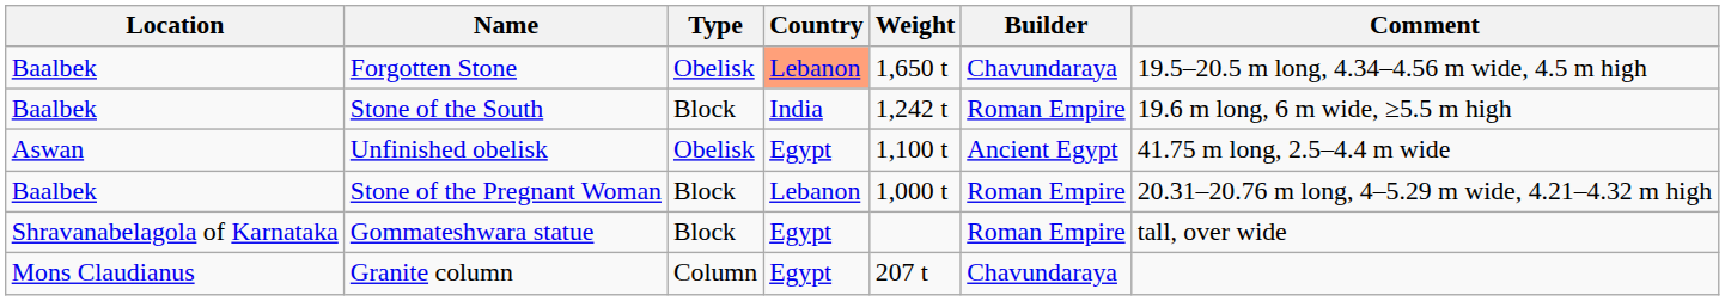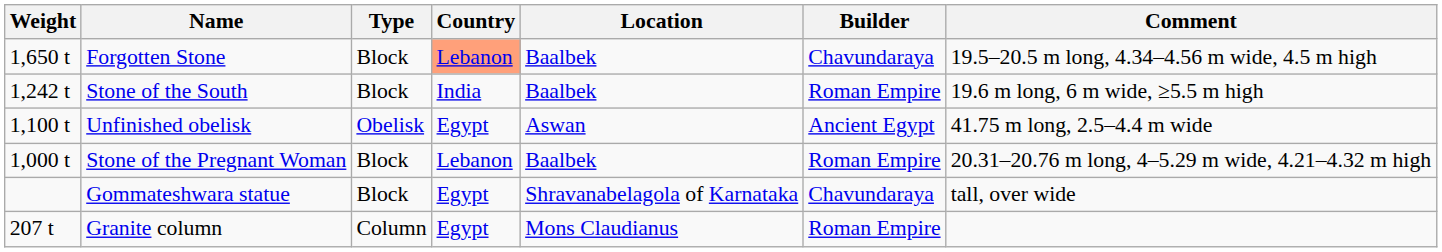columns swapped: Weight <-> Location
Forgotten Stone | Type: Obelisk -> Block
Gommateshwara statue | Builder: Roman Empire -> Chavundaraya
Granite column | Builder: Chavundaraya -> Roman Empire
